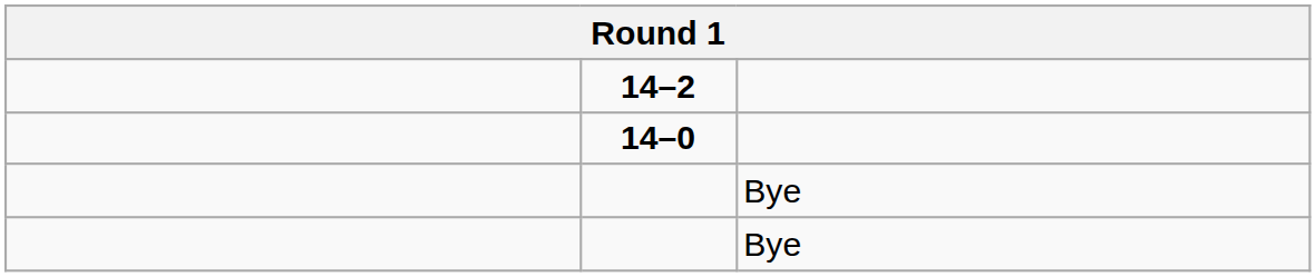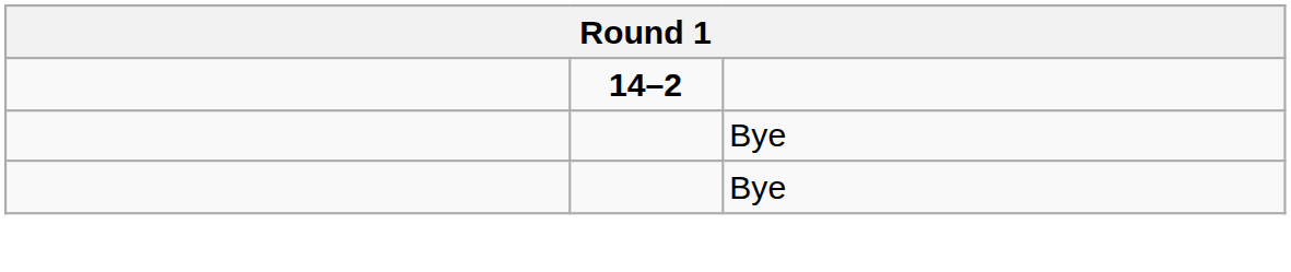- row: 14–0
